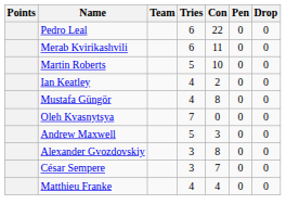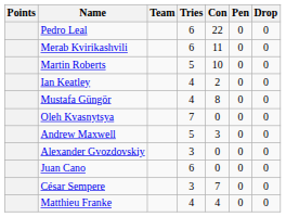Alexander Gvozdovskiy | Con: 8 -> 0
+ row: Juan Cano | 6 | 0 | 0 | 0
